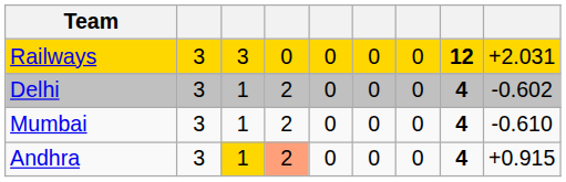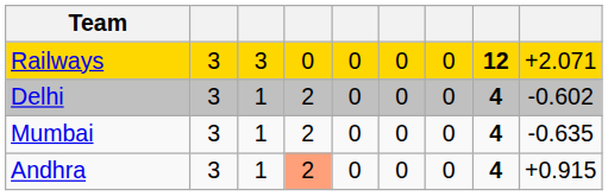Railways | column 9: +2.031 -> +2.071
Mumbai | column 9: -0.610 -> -0.635
Andhra | column 3: gold background -> no background
